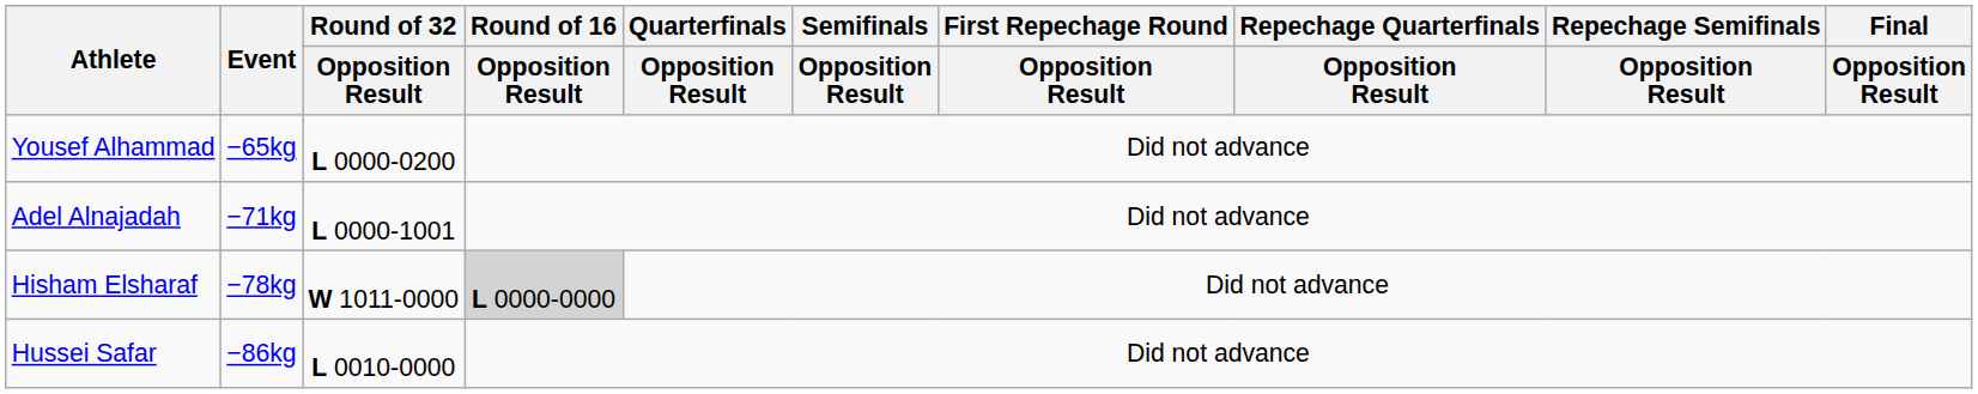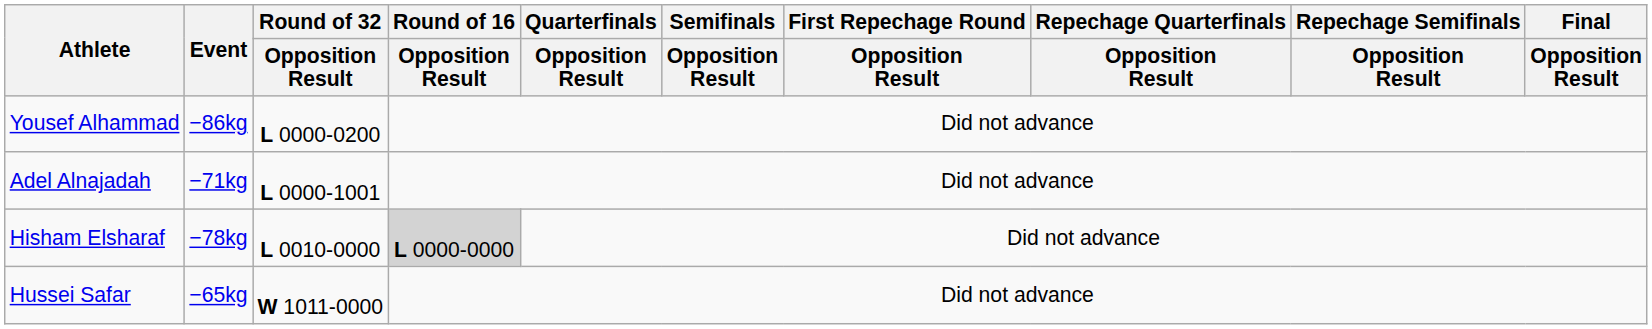Yousef Alhammad | Event: −65kg -> −86kg
Hisham Elsharaf | Round of 32 / Opposition Result: W 1011-0000 -> L 0010-0000
Hussei Safar | Event: −86kg -> −65kg
Hussei Safar | Round of 32 / Opposition Result: L 0010-0000 -> W 1011-0000
